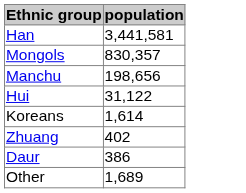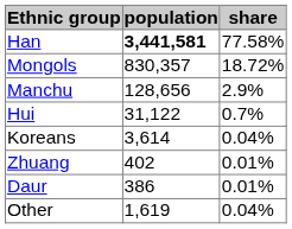+ column: share | 77.58% | 18.72% | 2.9% | 0.7% | 0.04% | 0.01% | 0.01% | 0.04%
Han | population: normal -> bold
Manchu | population: 198,656 -> 128,656
Koreans | population: 1,614 -> 3,614
Other | population: 1,689 -> 1,619
